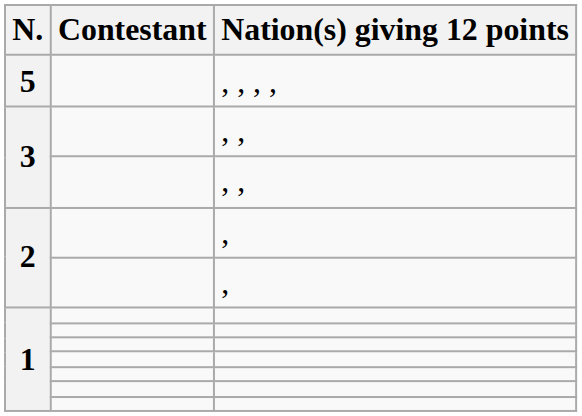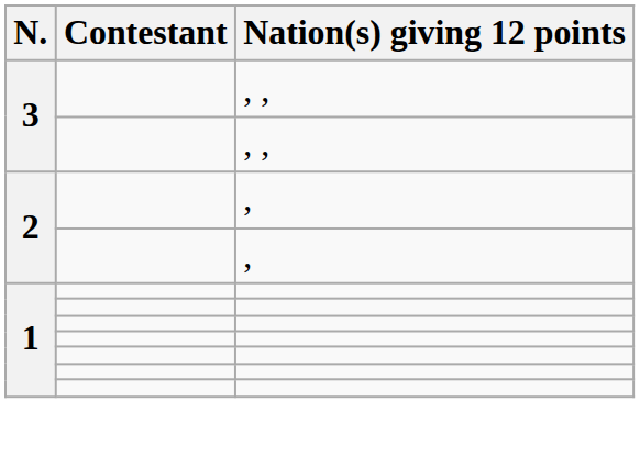- row: 5 | , , , ,
